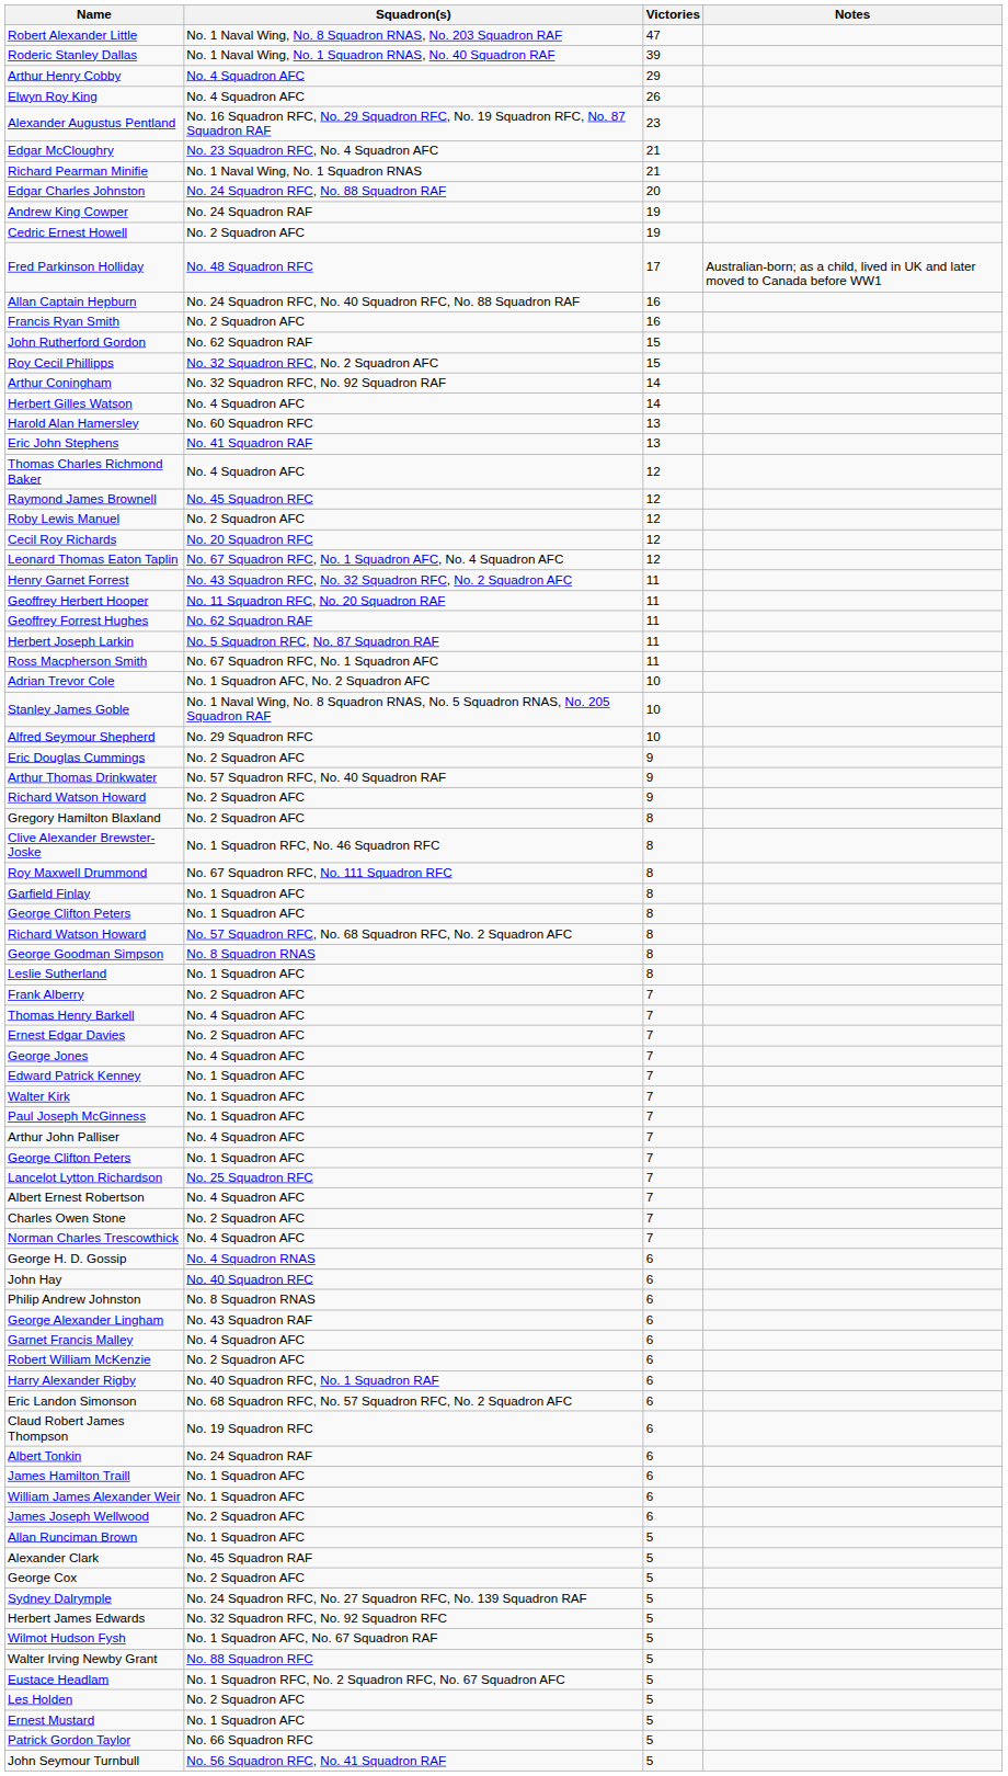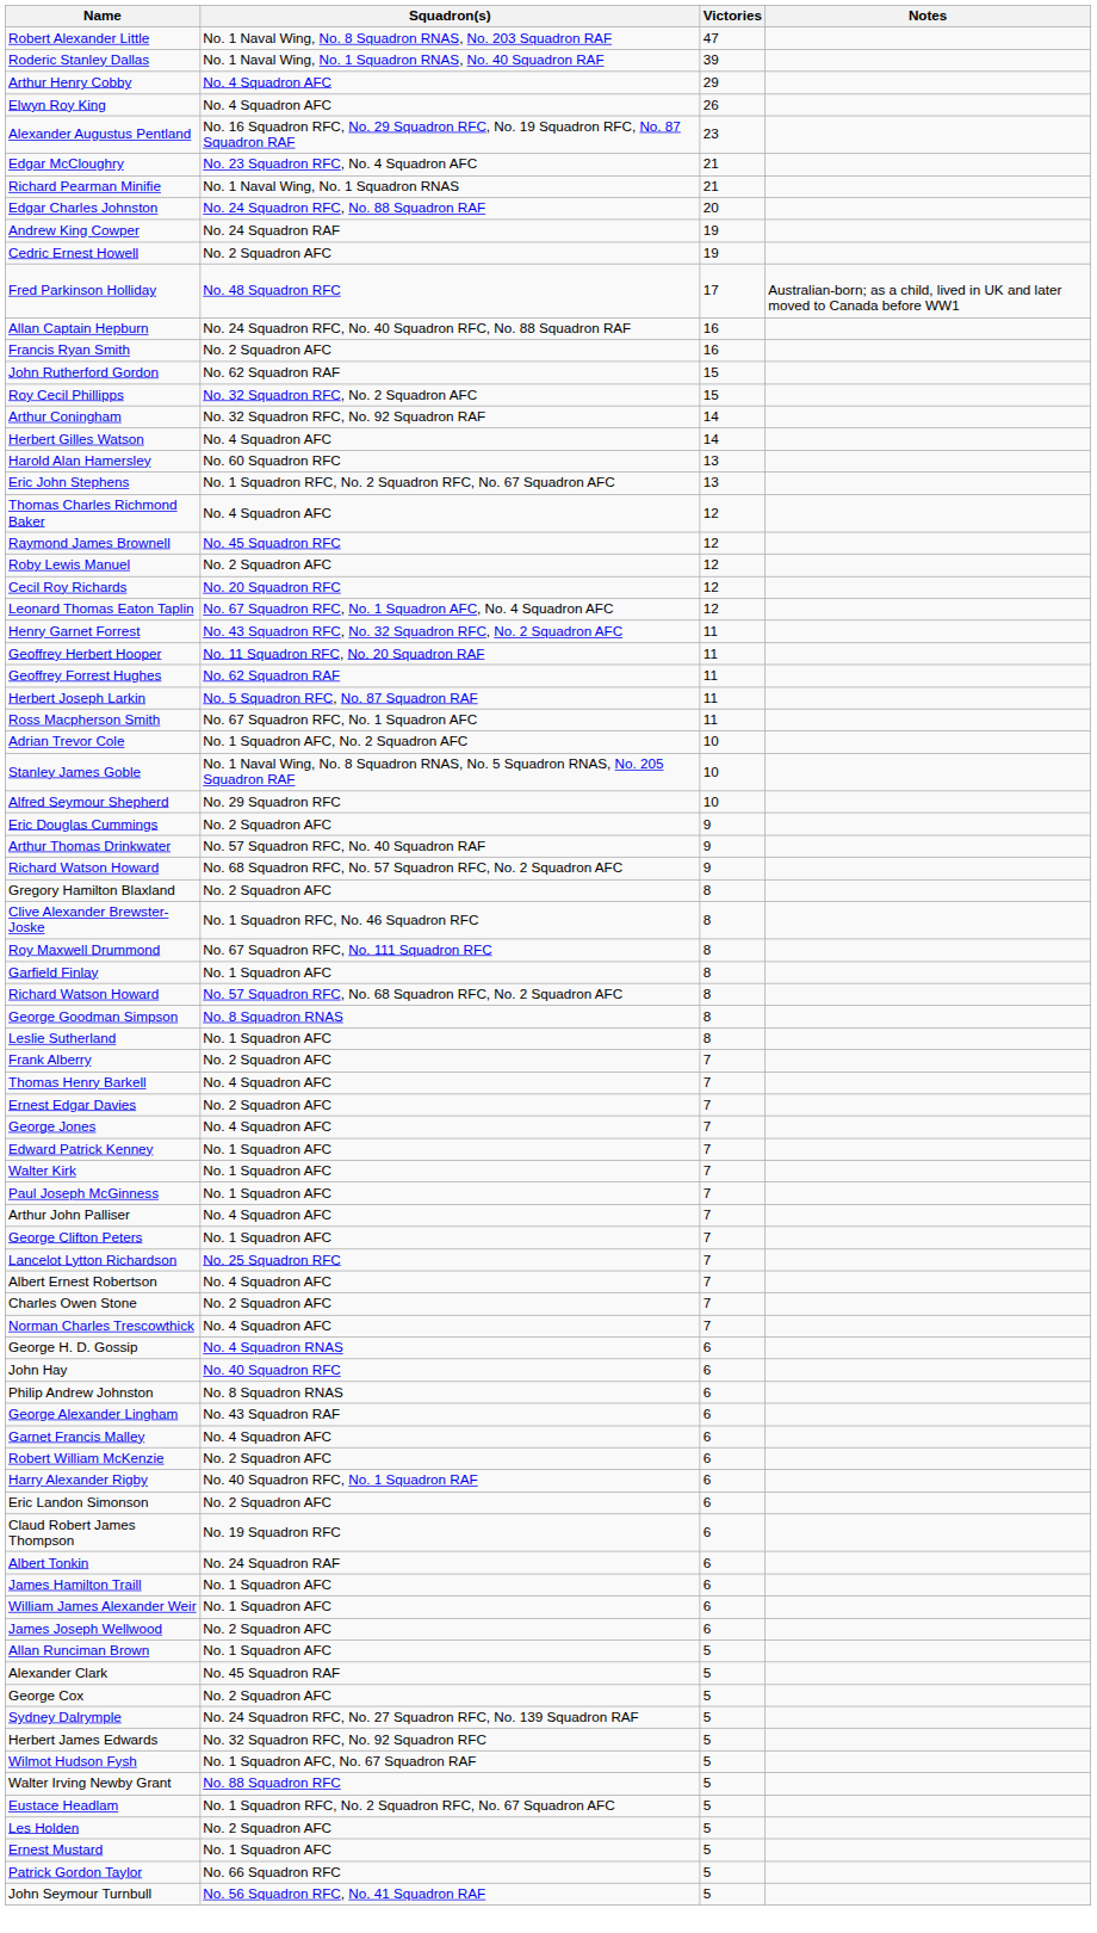Eric John Stephens | Squadron(s): No. 41 Squadron RAF -> No. 1 Squadron RFC, No. 2 Squadron RFC, No. 67 Squadron AFC
Richard Watson Howard / 9 | Squadron(s): No. 2 Squadron AFC -> No. 68 Squadron RFC, No. 57 Squadron RFC, No. 2 Squadron AFC
- row: George Clifton Peters | No. 1 Squadron AFC | 8
Eric Landon Simonson | Squadron(s): No. 68 Squadron RFC, No. 57 Squadron RFC, No. 2 Squadron AFC -> No. 2 Squadron AFC
